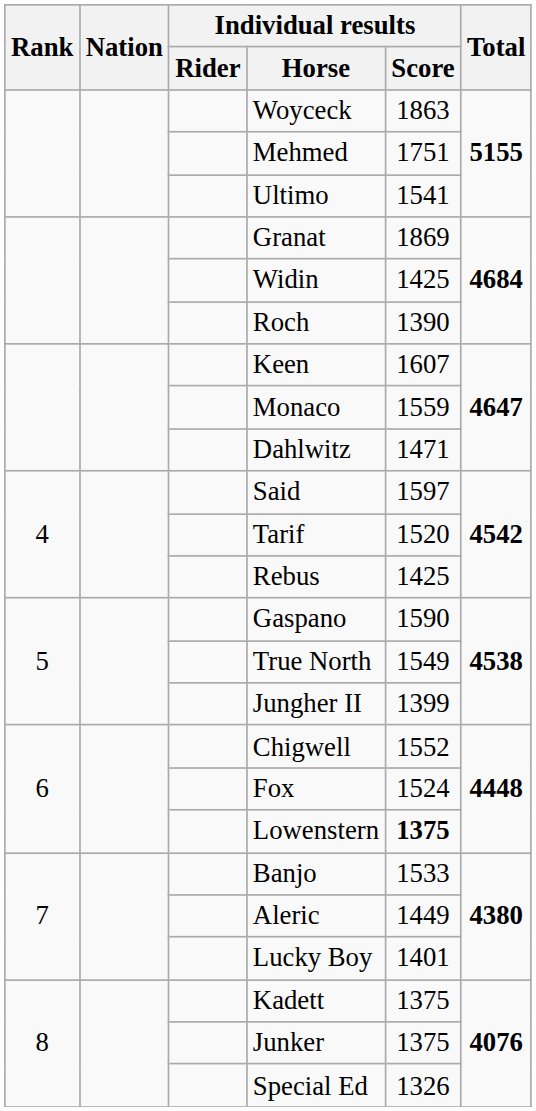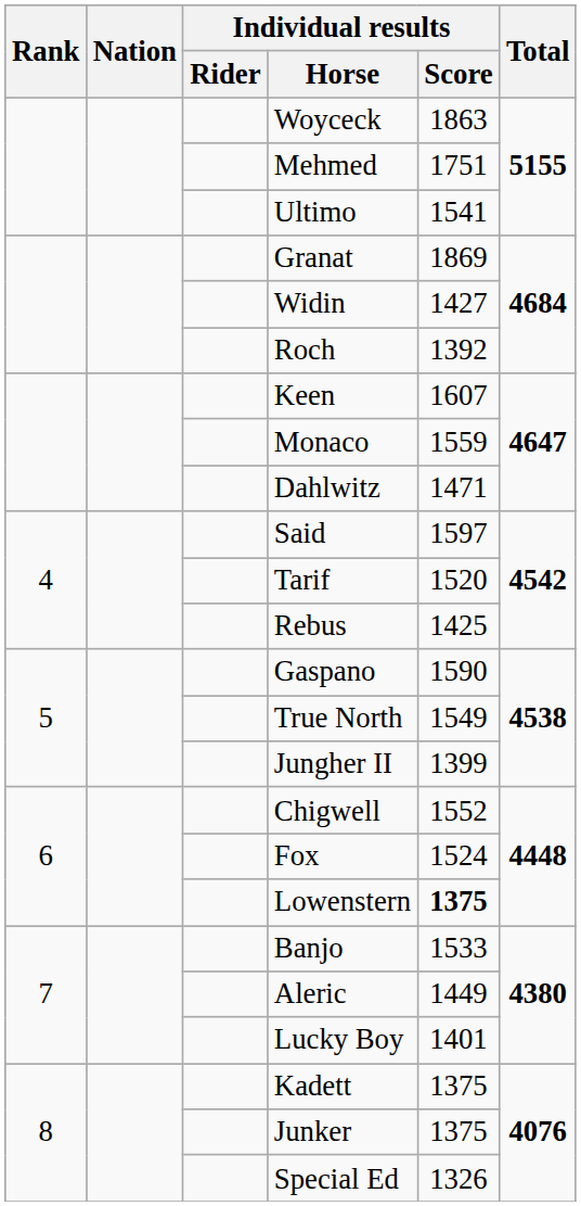Widin | Individual results / Score: 1425 -> 1427
Roch | Individual results / Score: 1390 -> 1392
